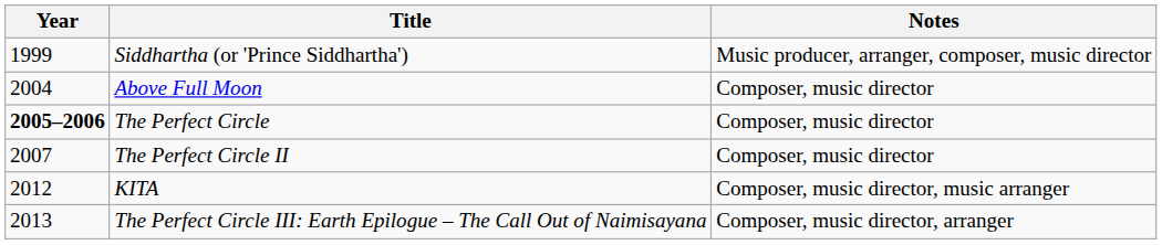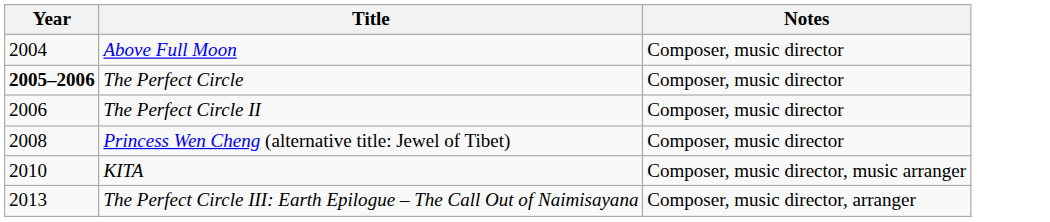- row: 1999 | Siddhartha (or 'Prince Siddhartha') | Music producer, arranger, composer, music director
The Perfect Circle II | Year: 2007 -> 2006
+ row: 2008 | Princess Wen Cheng (alternative title: Jewel of Tibet) | Composer, music director
KITA | Year: 2012 -> 2010
